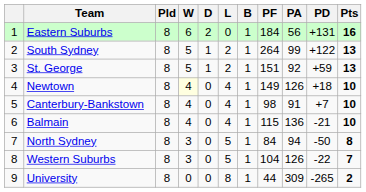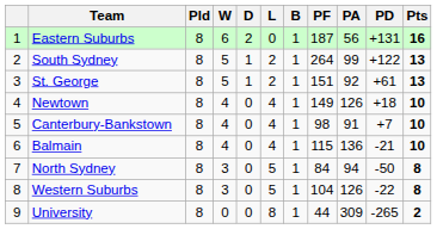Eastern Suburbs | PF: 184 -> 187
St. George | PD: +59 -> +61
Newtown | W: lightyellow background -> no background
Western Suburbs | Pts: 7 -> 8
